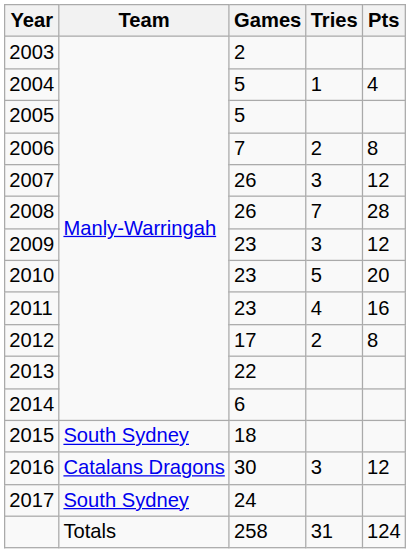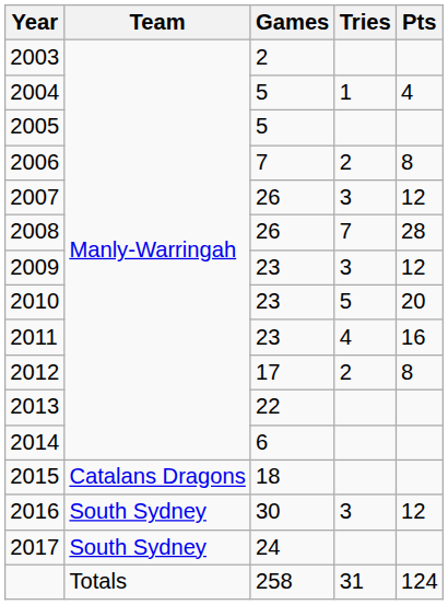2015 | Team: South Sydney -> Catalans Dragons
2016 | Team: Catalans Dragons -> South Sydney
